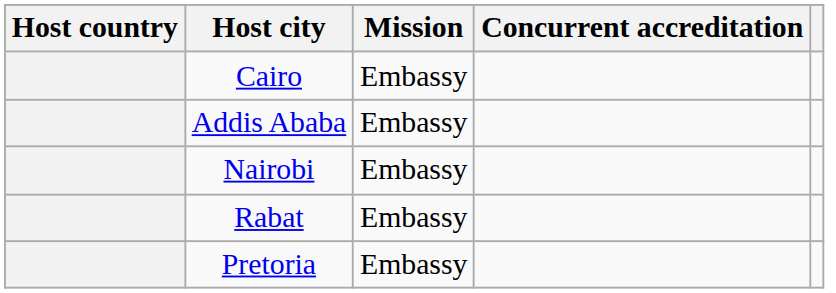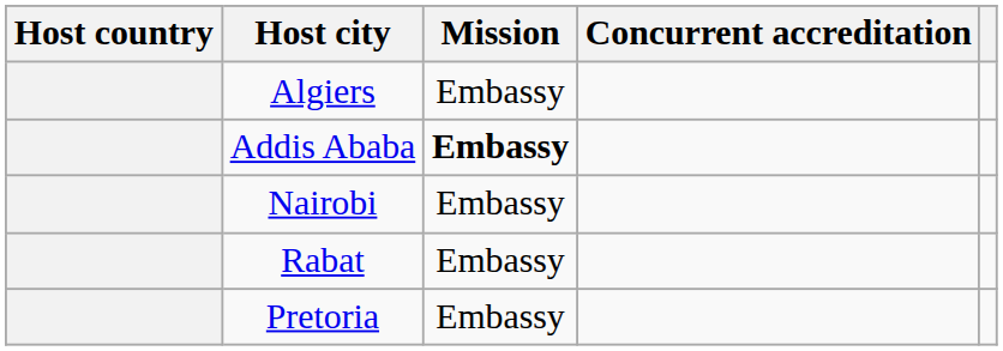+ row: Algiers | Embassy
- row: Cairo | Embassy
Addis Ababa | Mission: normal -> bold
